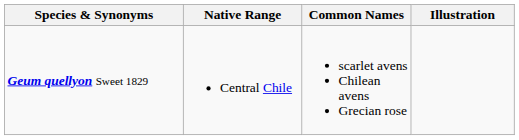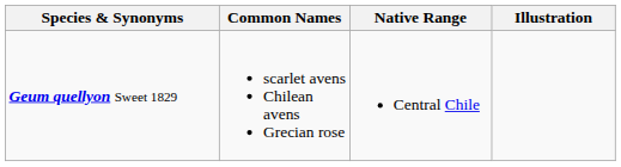columns swapped: Common Names <-> Native Range
